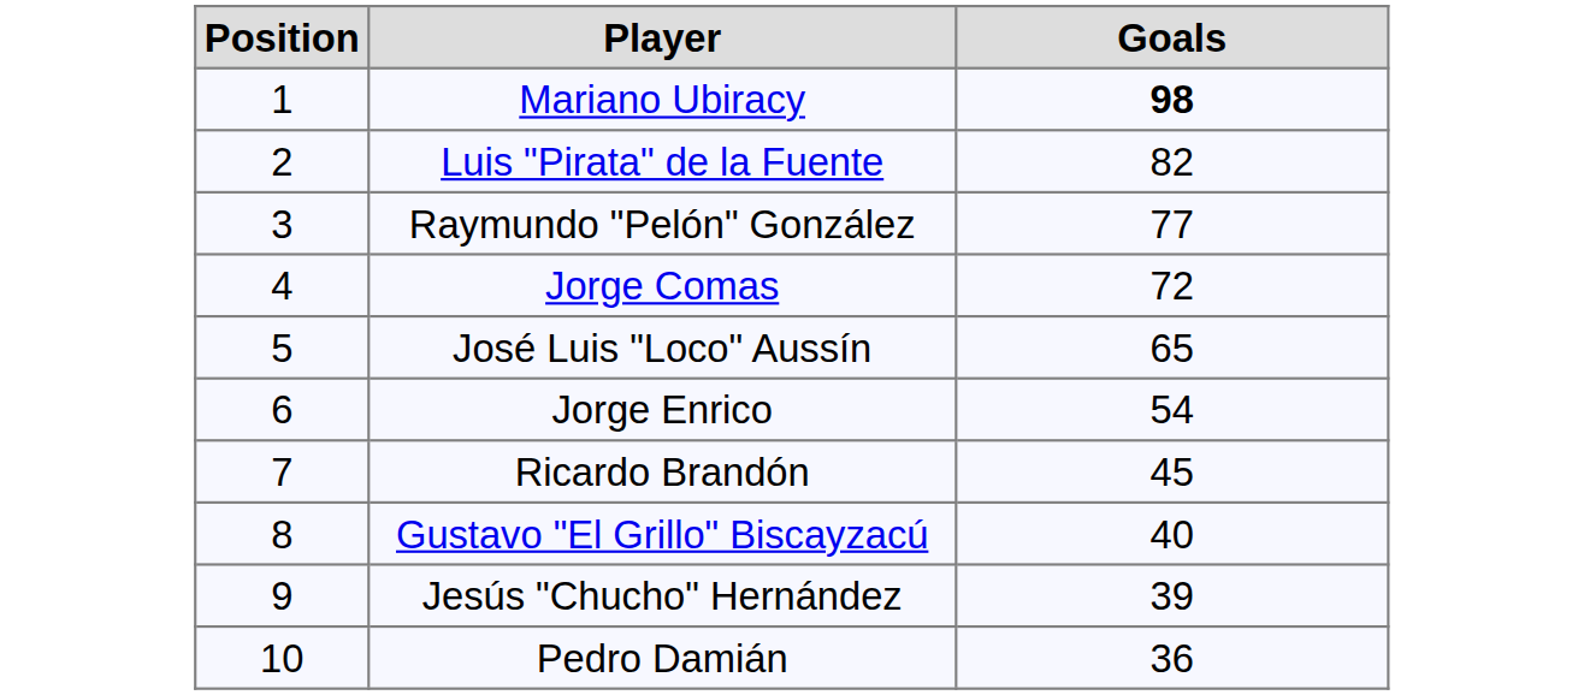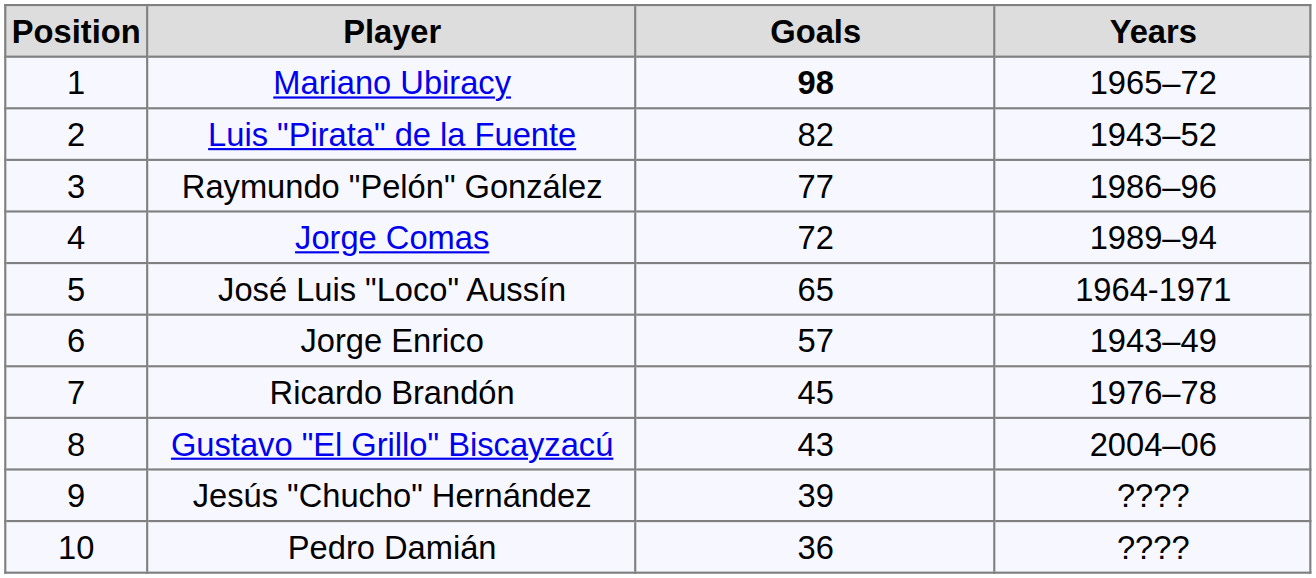+ column: Years | 1965–72 | 1943–52 | 1986–96 | 1989–94 | 1964-1971 | 1943–49 | 1976–78 | 2004–06 | ???? | ????
Jorge Enrico | Goals: 54 -> 57
Gustavo "El Grillo" Biscayzacú | Goals: 40 -> 43
